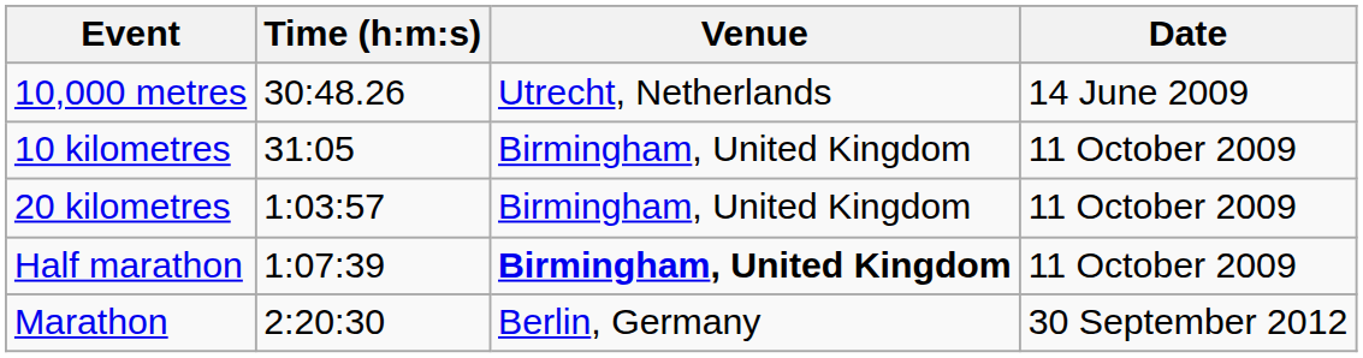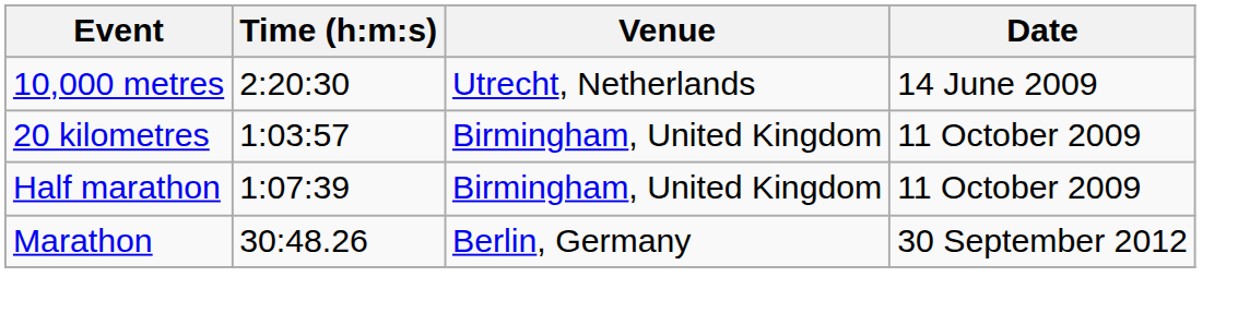10,000 metres | Time (h:m:s): 30:48.26 -> 2:20:30
- row: 10 kilometres | 31:05 | Birmingham, United Kingdom | 11 October 2009
Half marathon | Venue: bold -> normal
Marathon | Time (h:m:s): 2:20:30 -> 30:48.26
